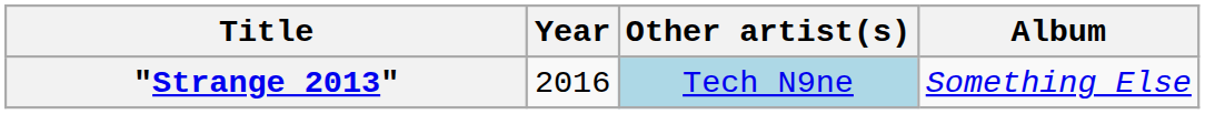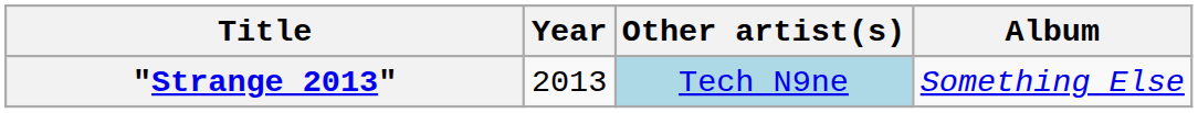"Strange 2013" | Year: 2016 -> 2013
